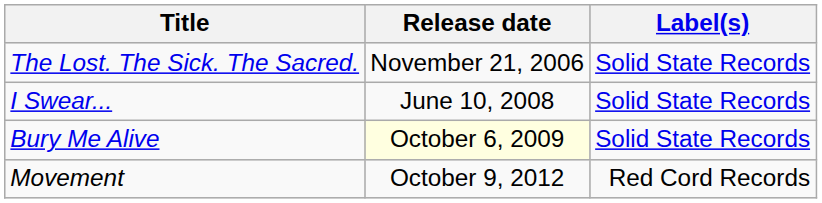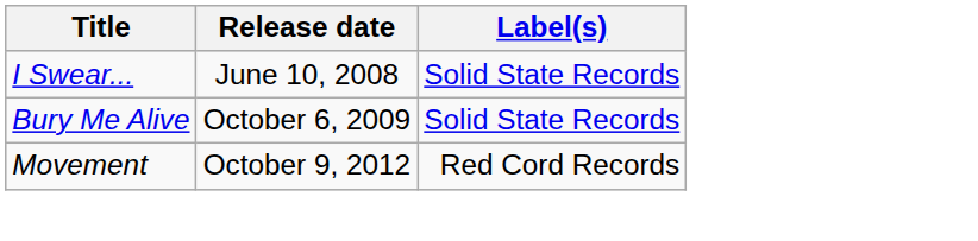- row: The Lost. The Sick. The Sacred. | November 21, 2006 | Solid State Records
Bury Me Alive | Release date: lightyellow background -> no background
